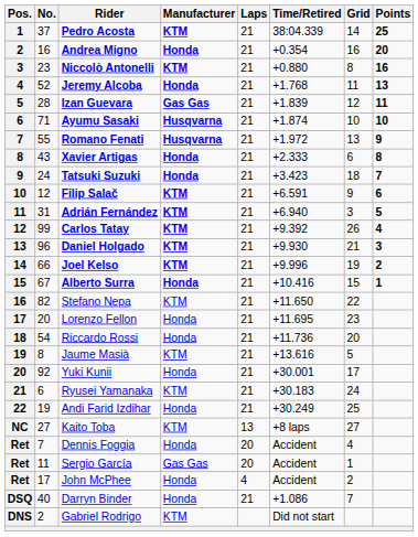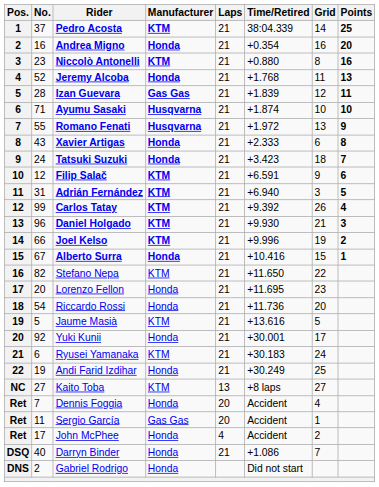Jaume Masià | No.: 8 -> 5
Gabriel Rodrigo | Manufacturer: KTM -> Honda
